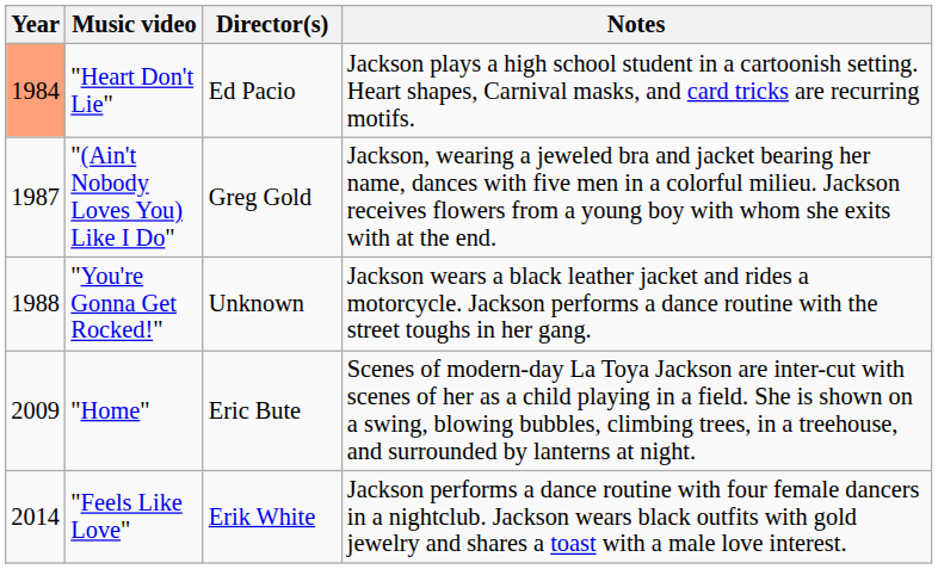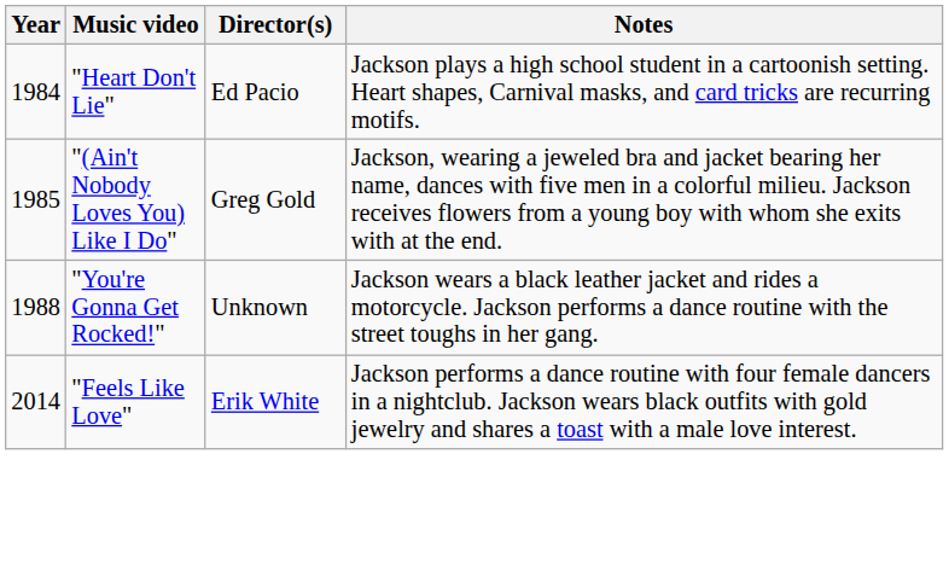"Heart Don't Lie" | Year: lightsalmon background -> no background
"(Ain't Nobody Loves You) Like I Do" | Year: 1987 -> 1985
- row: 2009 | "Home" | Eric Bute | Scenes of modern-day La Toya Jackson are inter-cut with scenes of her as a child playing in a field. She is shown on a swing, blowing bubbles, climbing trees, in a treehouse, and surrounded by lanterns at night.
